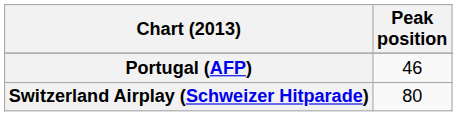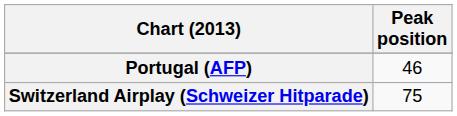Switzerland Airplay (Schweizer Hitparade) | Peak position: 80 -> 75
